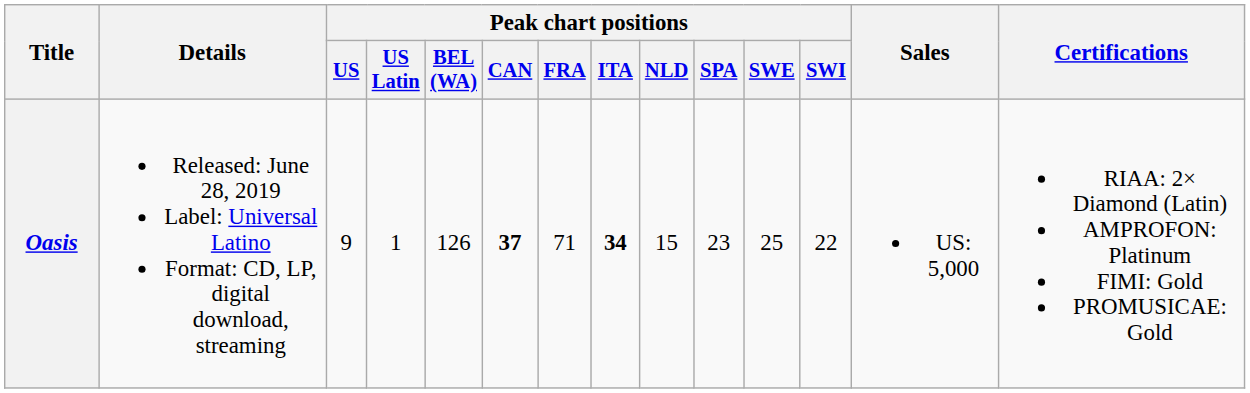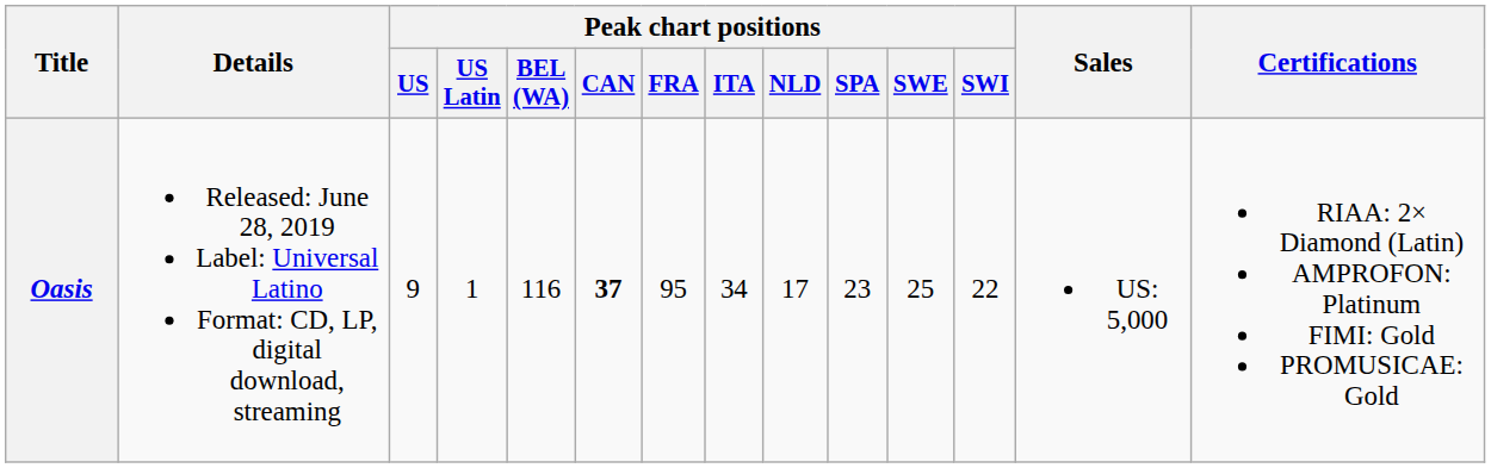Oasis | Peak chart positions / BEL (WA): 126 -> 116
Oasis | Peak chart positions / FRA: 71 -> 95
Oasis | Peak chart positions / ITA: bold -> normal
Oasis | Peak chart positions / NLD: 15 -> 17
